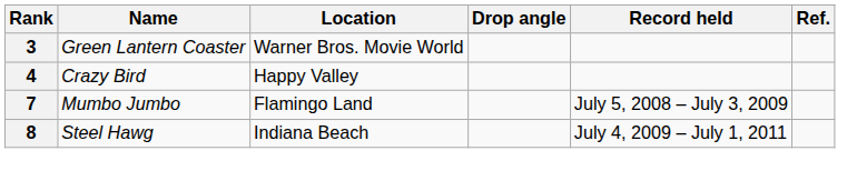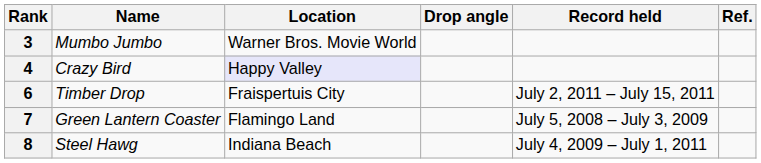3 | Name: Green Lantern Coaster -> Mumbo Jumbo
4 | Location: no background -> lavender background
+ row: 6 | Timber Drop | Fraispertuis City | July 2, 2011 – July 15, 2011
7 | Name: Mumbo Jumbo -> Green Lantern Coaster
